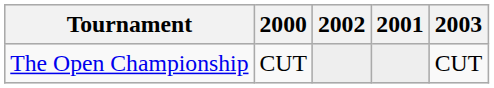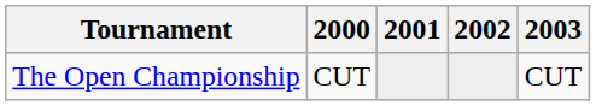columns swapped: 2001 <-> 2002
